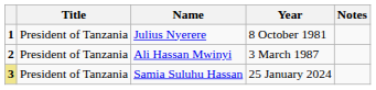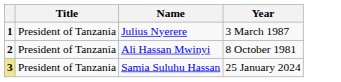- column: Notes
Julius Nyerere | Year: 8 October 1981 -> 3 March 1987
Ali Hassan Mwinyi | Year: 3 March 1987 -> 8 October 1981
